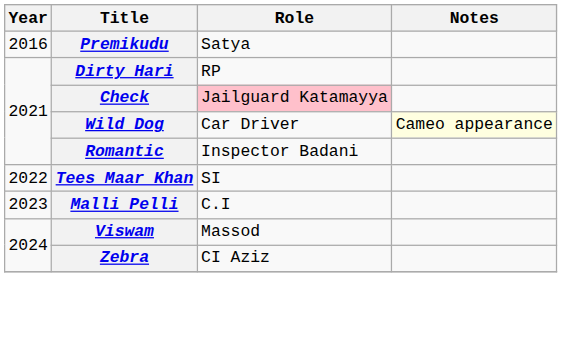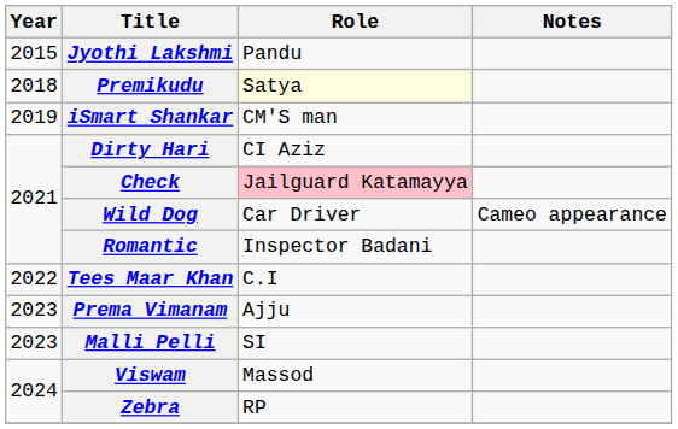+ row: 2015 | Jyothi Lakshmi | Pandu
Premikudu | Year: 2016 -> 2018
Premikudu | Role: no background -> lightyellow background
+ row: 2019 | iSmart Shankar | CM'S man
Dirty Hari | Role: RP -> CI Aziz
Wild Dog | Notes: lightyellow background -> no background
Tees Maar Khan | Role: SI -> C.I
+ row: 2023 | Prema Vimanam | Ajju
Malli Pelli | Role: C.I -> SI
Zebra | Role: CI Aziz -> RP
